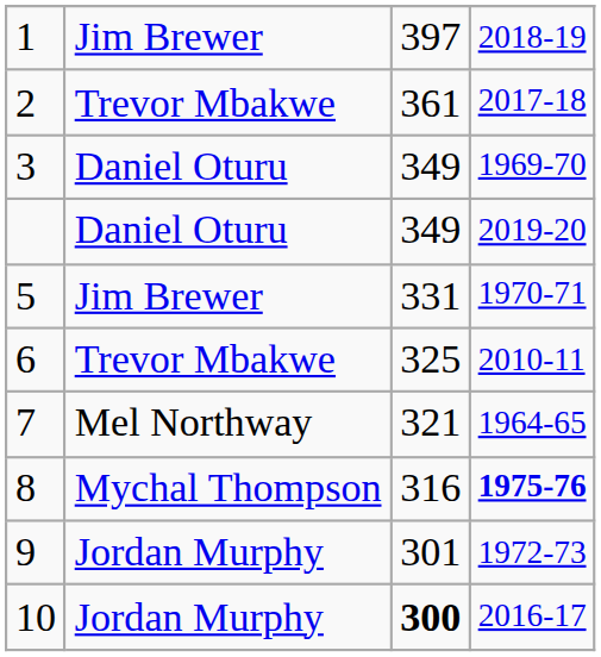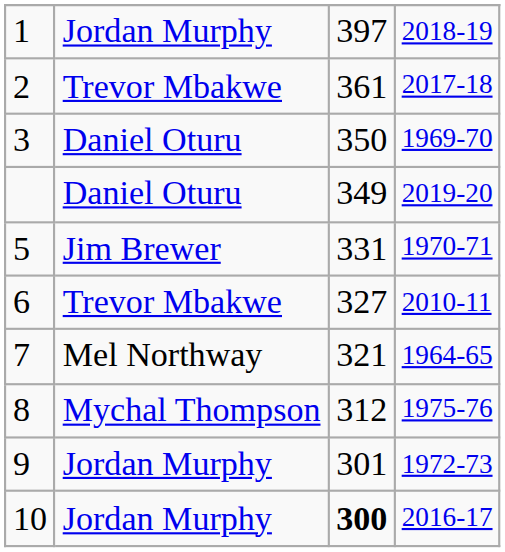1 | column 2: Jim Brewer -> Jordan Murphy
3 | column 3: 349 -> 350
6 | column 3: 325 -> 327
8 | column 3: 316 -> 312
8 | column 4: bold -> normal
